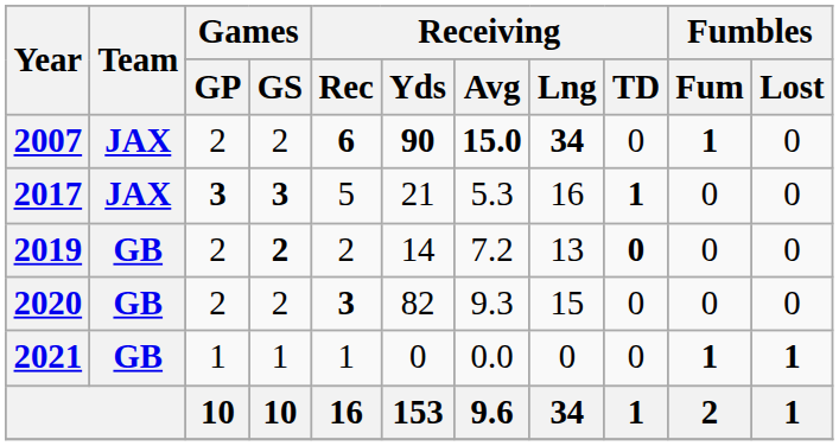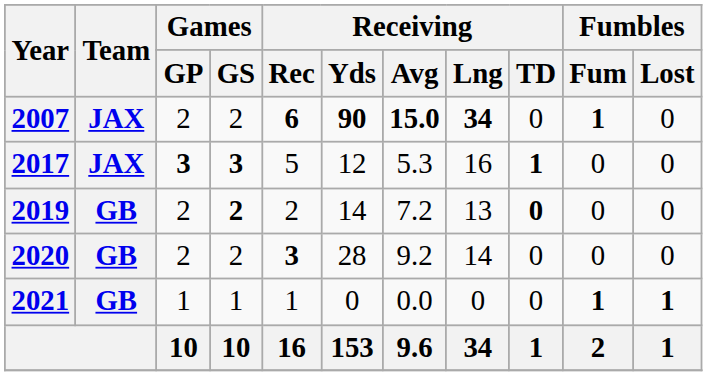2017 | Receiving / Yds: 21 -> 12
2020 | Receiving / Yds: 82 -> 28
2020 | Receiving / Avg: 9.3 -> 9.2
2020 | Receiving / Lng: 15 -> 14
